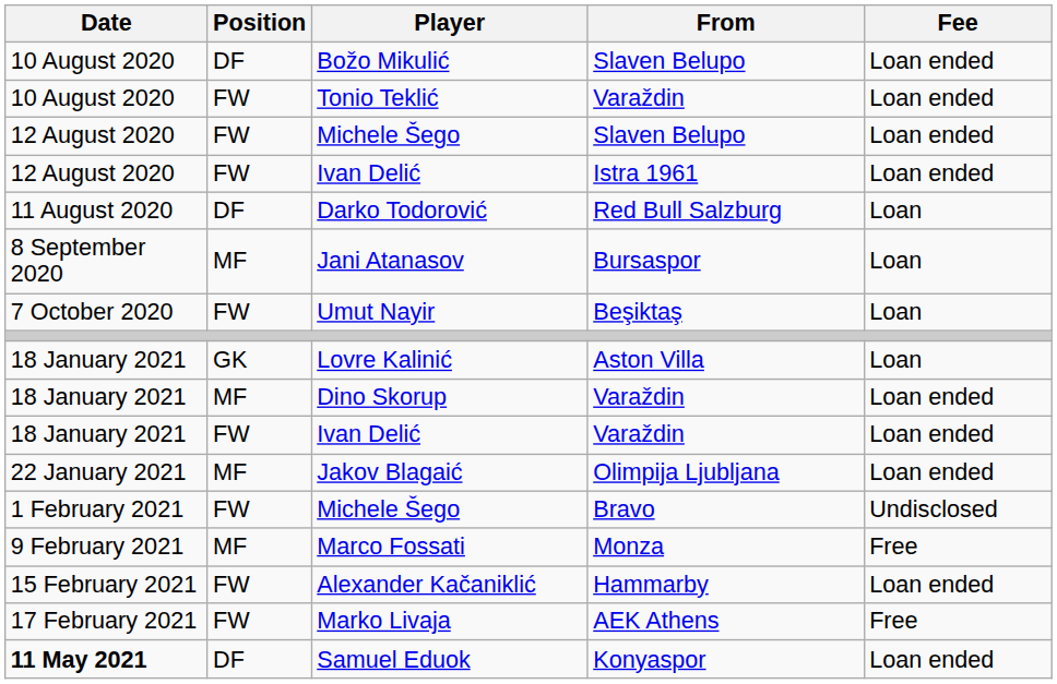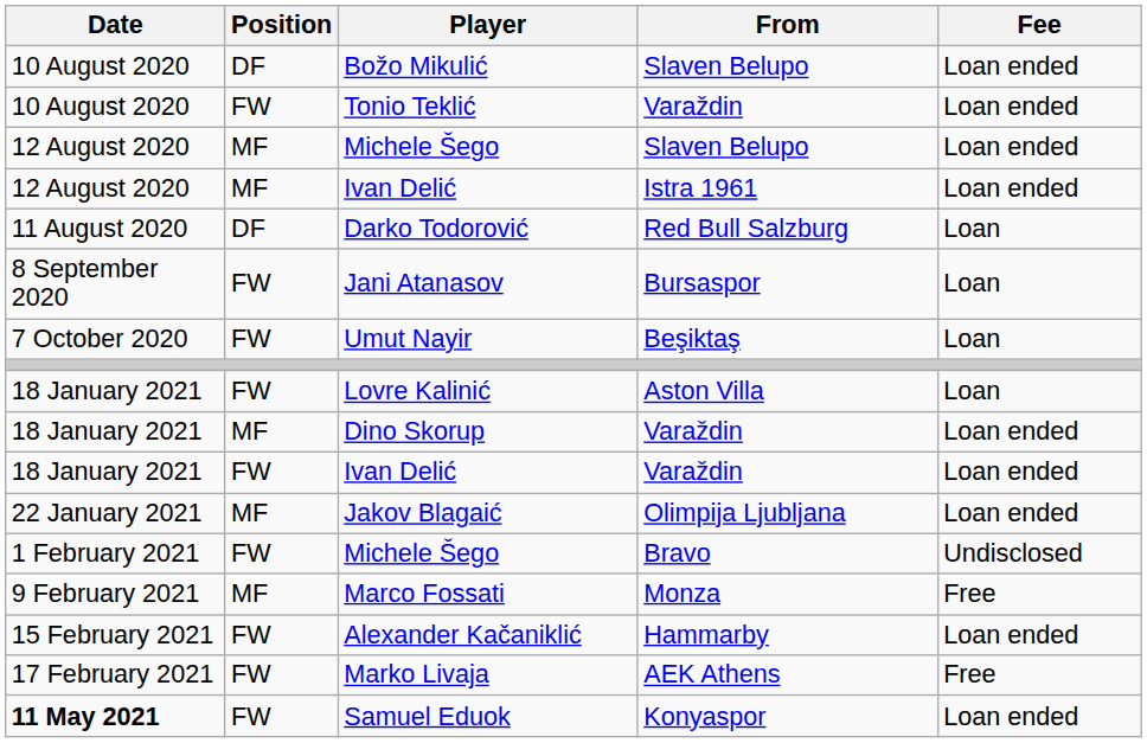Michele Šego / Slaven Belupo | Position: FW -> MF
Ivan Delić / Istra 1961 | Position: FW -> MF
Jani Atanasov | Position: MF -> FW
Lovre Kalinić | Position: GK -> FW
Samuel Eduok | Position: DF -> FW
